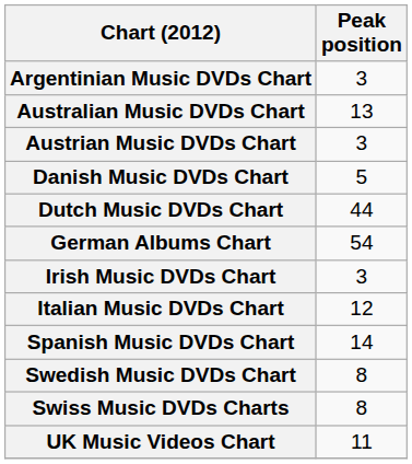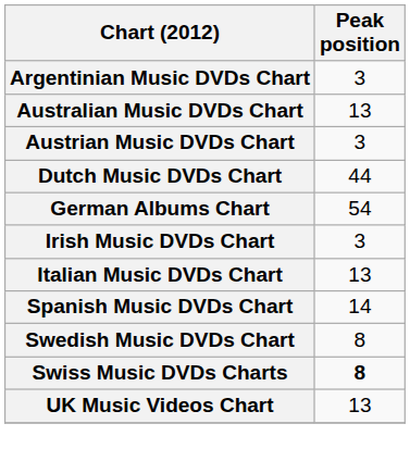- row: Danish Music DVDs Chart | 5
Italian Music DVDs Chart | Peak position: 12 -> 13
Swiss Music DVDs Charts | Peak position: normal -> bold
UK Music Videos Chart | Peak position: 11 -> 13
